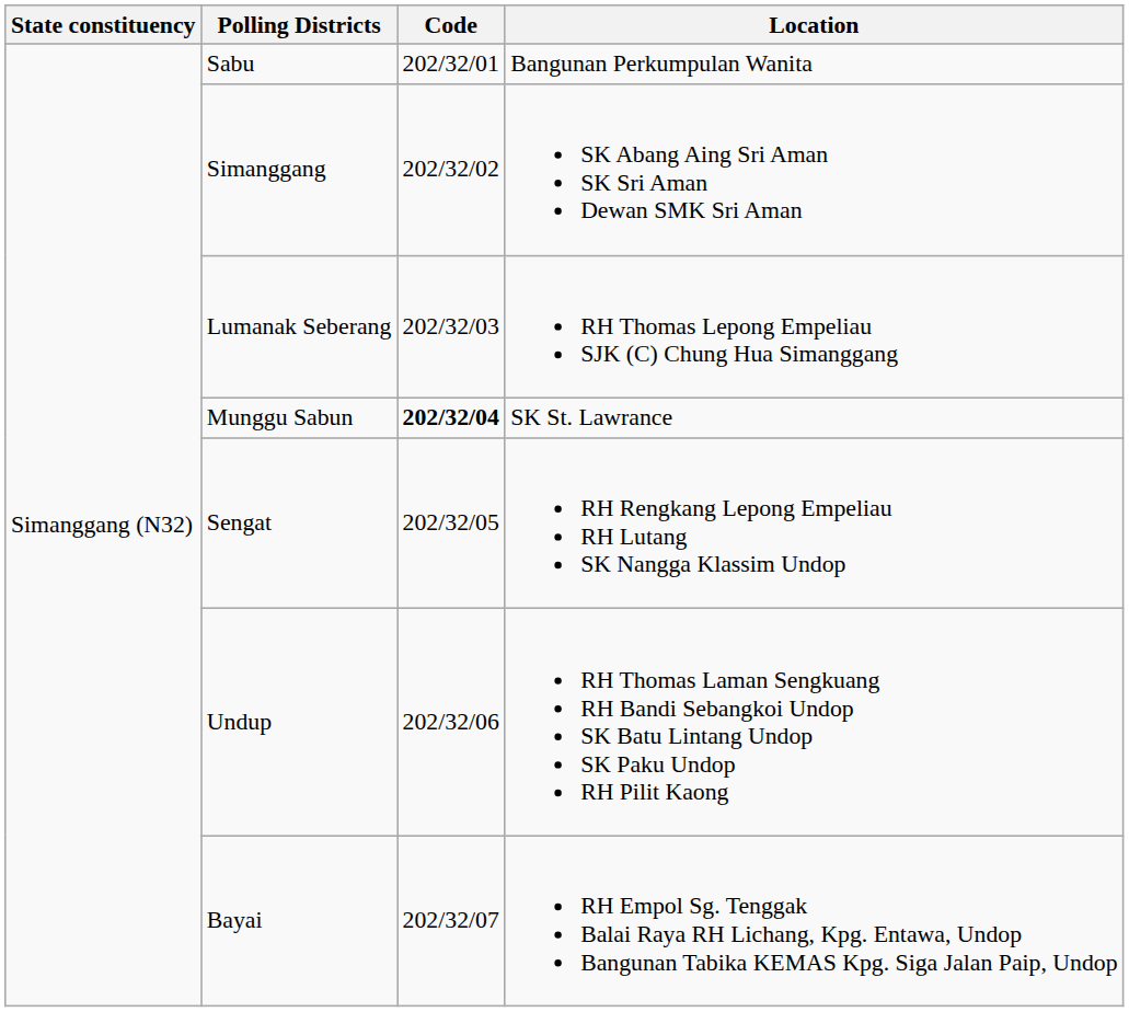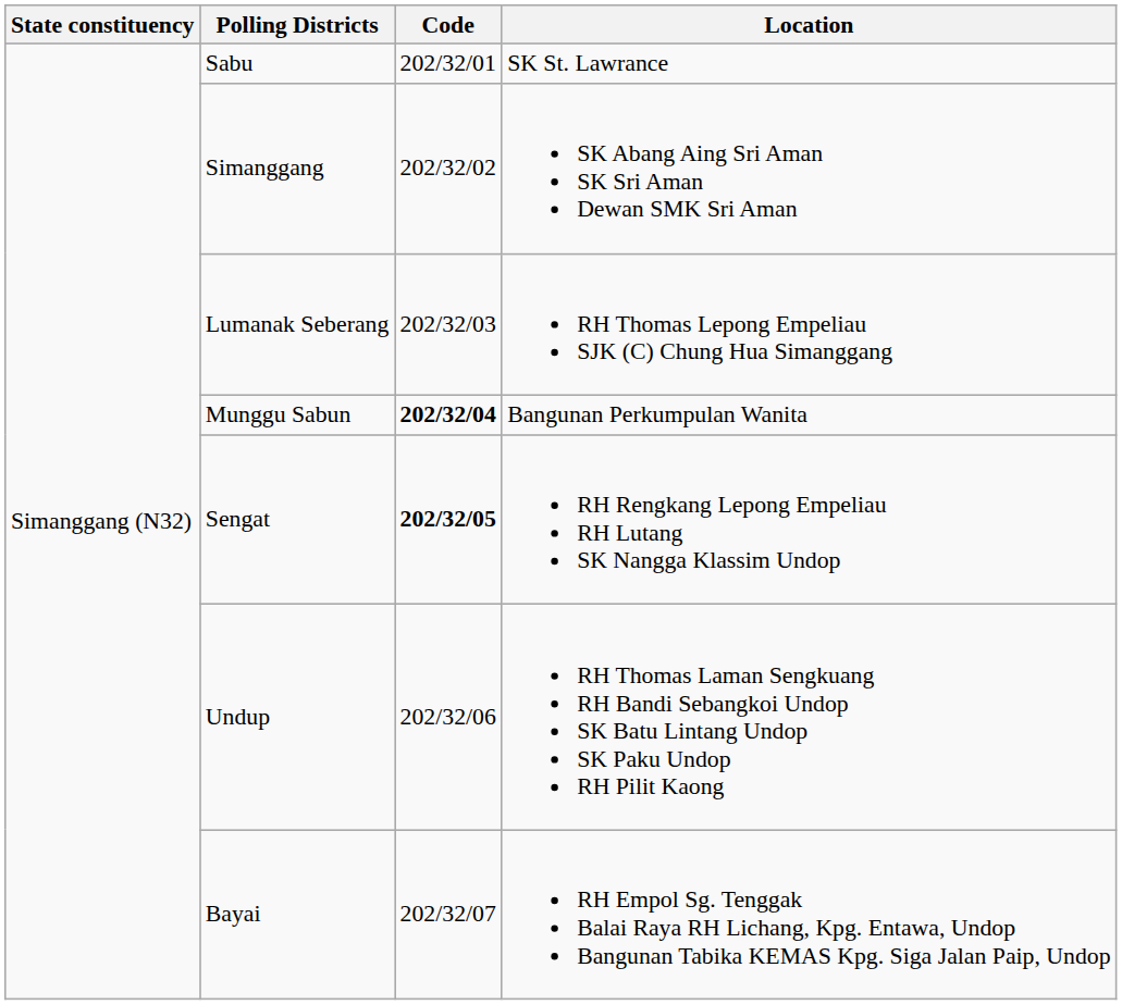Sabu | Location: Bangunan Perkumpulan Wanita -> SK St. Lawrance
Munggu Sabun | Location: SK St. Lawrance -> Bangunan Perkumpulan Wanita
Sengat | Code: normal -> bold
